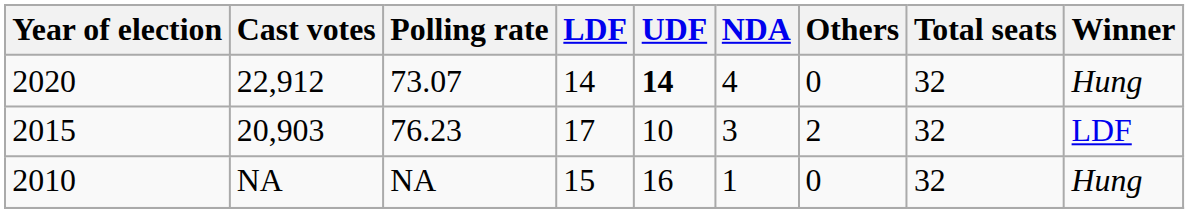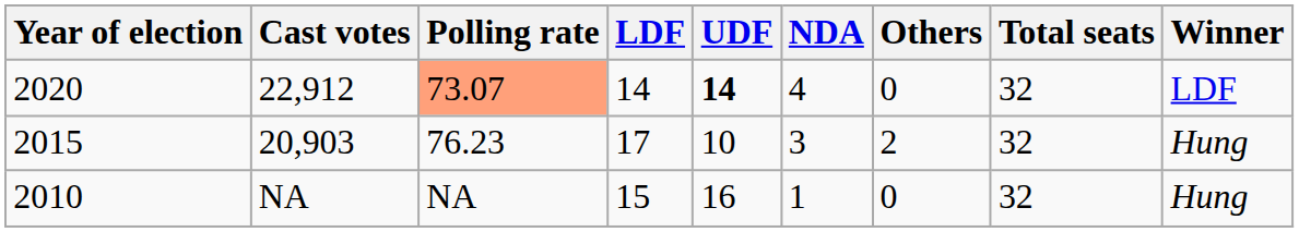2020 | Polling rate: no background -> lightsalmon background
2020 | Winner: Hung -> LDF
2015 | Winner: LDF -> Hung
